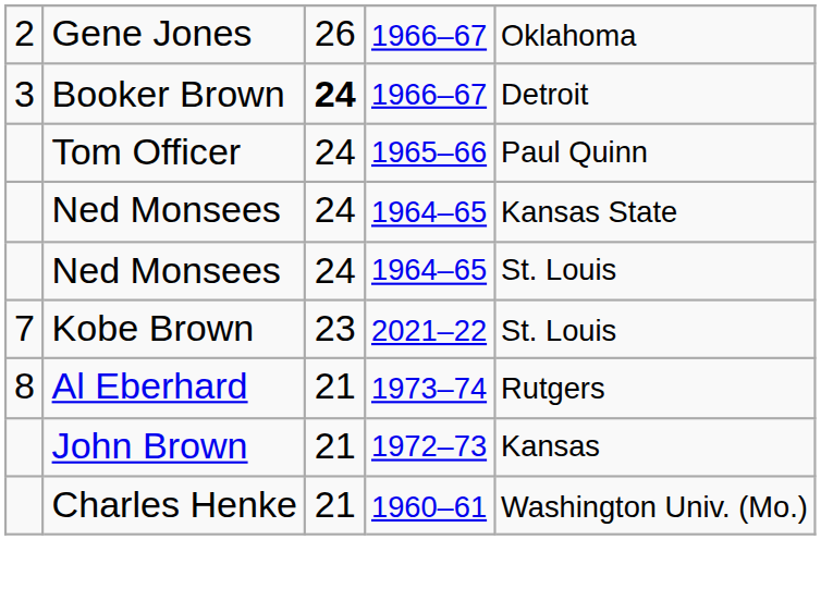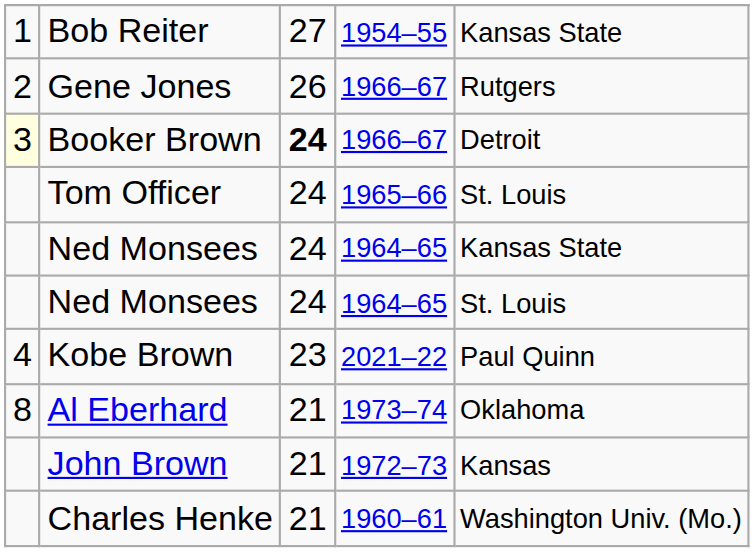+ row: 1 | Bob Reiter | 27 | 1954–55 | Kansas State
Gene Jones | column 5: Oklahoma -> Rutgers
Booker Brown | column 1: no background -> lightyellow background
Tom Officer | column 5: Paul Quinn -> St. Louis
Kobe Brown | column 1: 7 -> 4
Kobe Brown | column 5: St. Louis -> Paul Quinn
Al Eberhard | column 5: Rutgers -> Oklahoma
